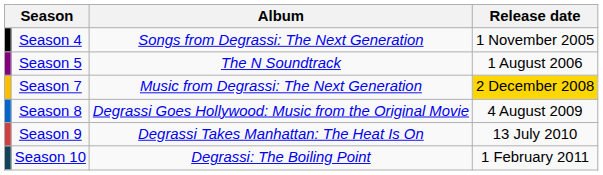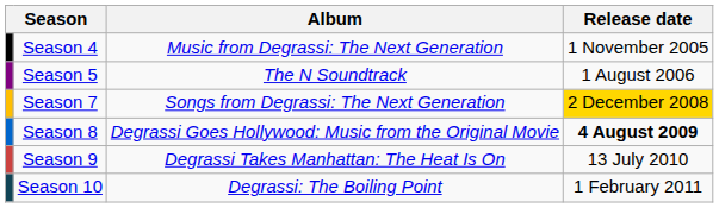Season 4 | Album: Songs from Degrassi: The Next Generation -> Music from Degrassi: The Next Generation
Season 7 | Album: Music from Degrassi: The Next Generation -> Songs from Degrassi: The Next Generation
Season 8 | Release date: normal -> bold
